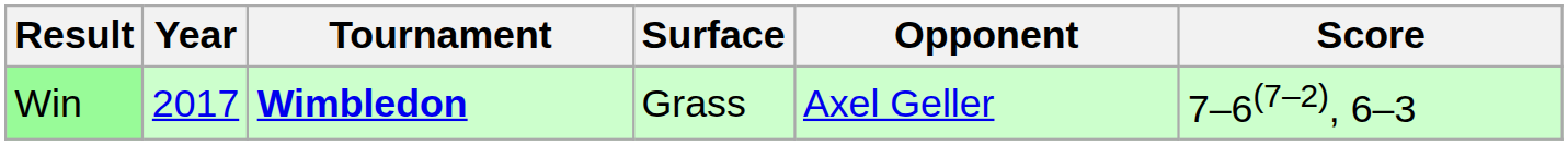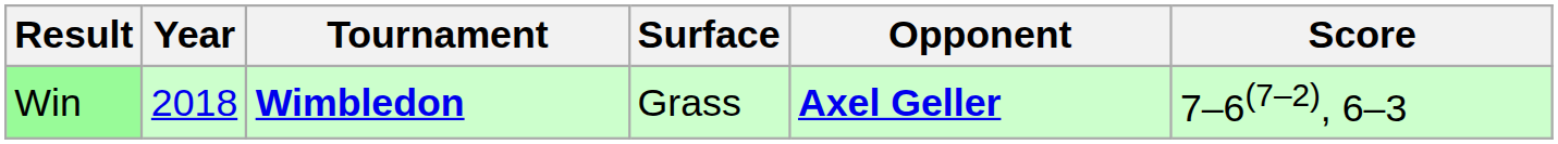Win | Year: 2017 -> 2018
Win | Opponent: normal -> bold
